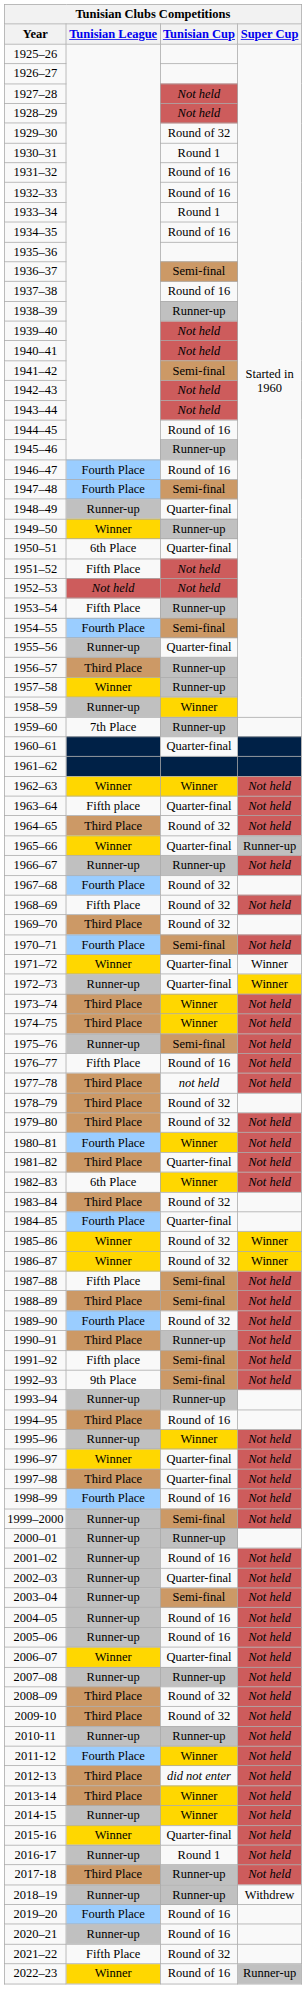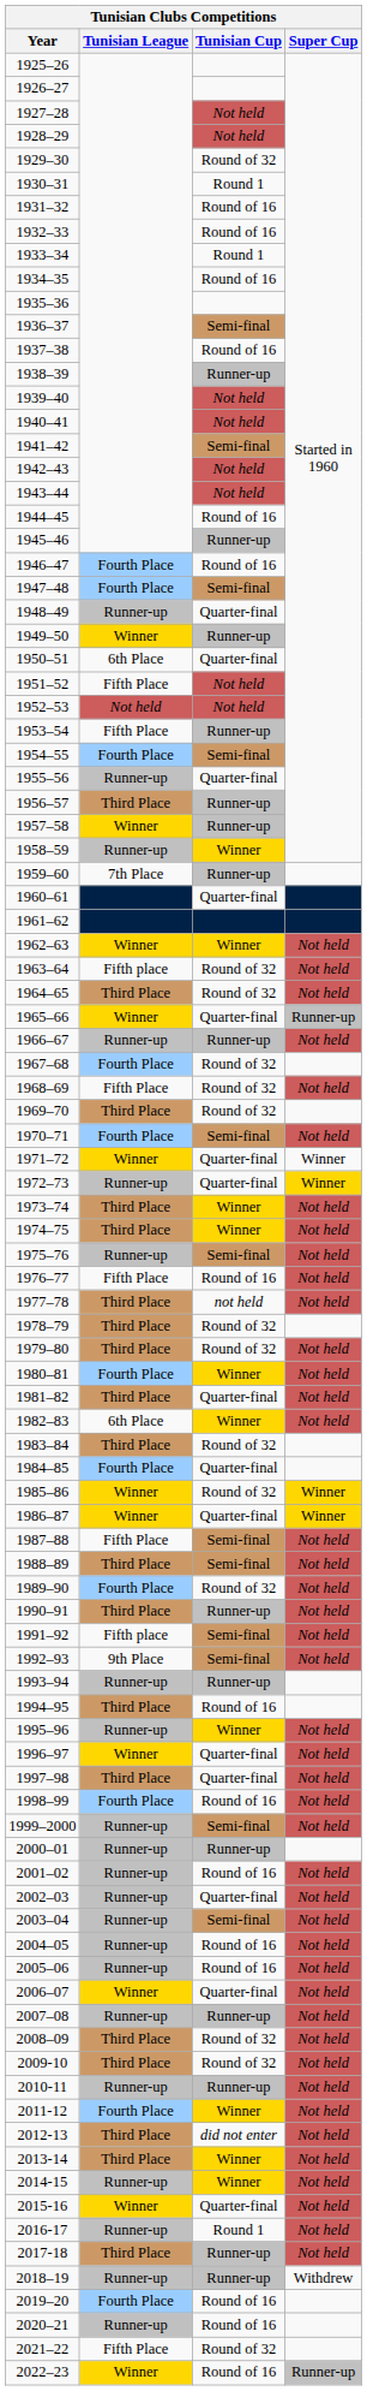1963–64 | Tunisian Cup: Quarter-final -> Round of 32
1986–87 | Tunisian Cup: Round of 32 -> Quarter-final
